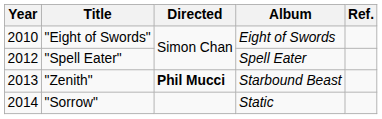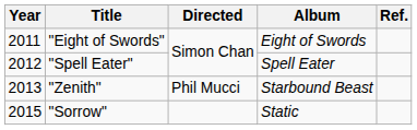"Eight of Swords" | Year: 2010 -> 2011
"Zenith" | Directed: bold -> normal
"Sorrow" | Year: 2014 -> 2015
